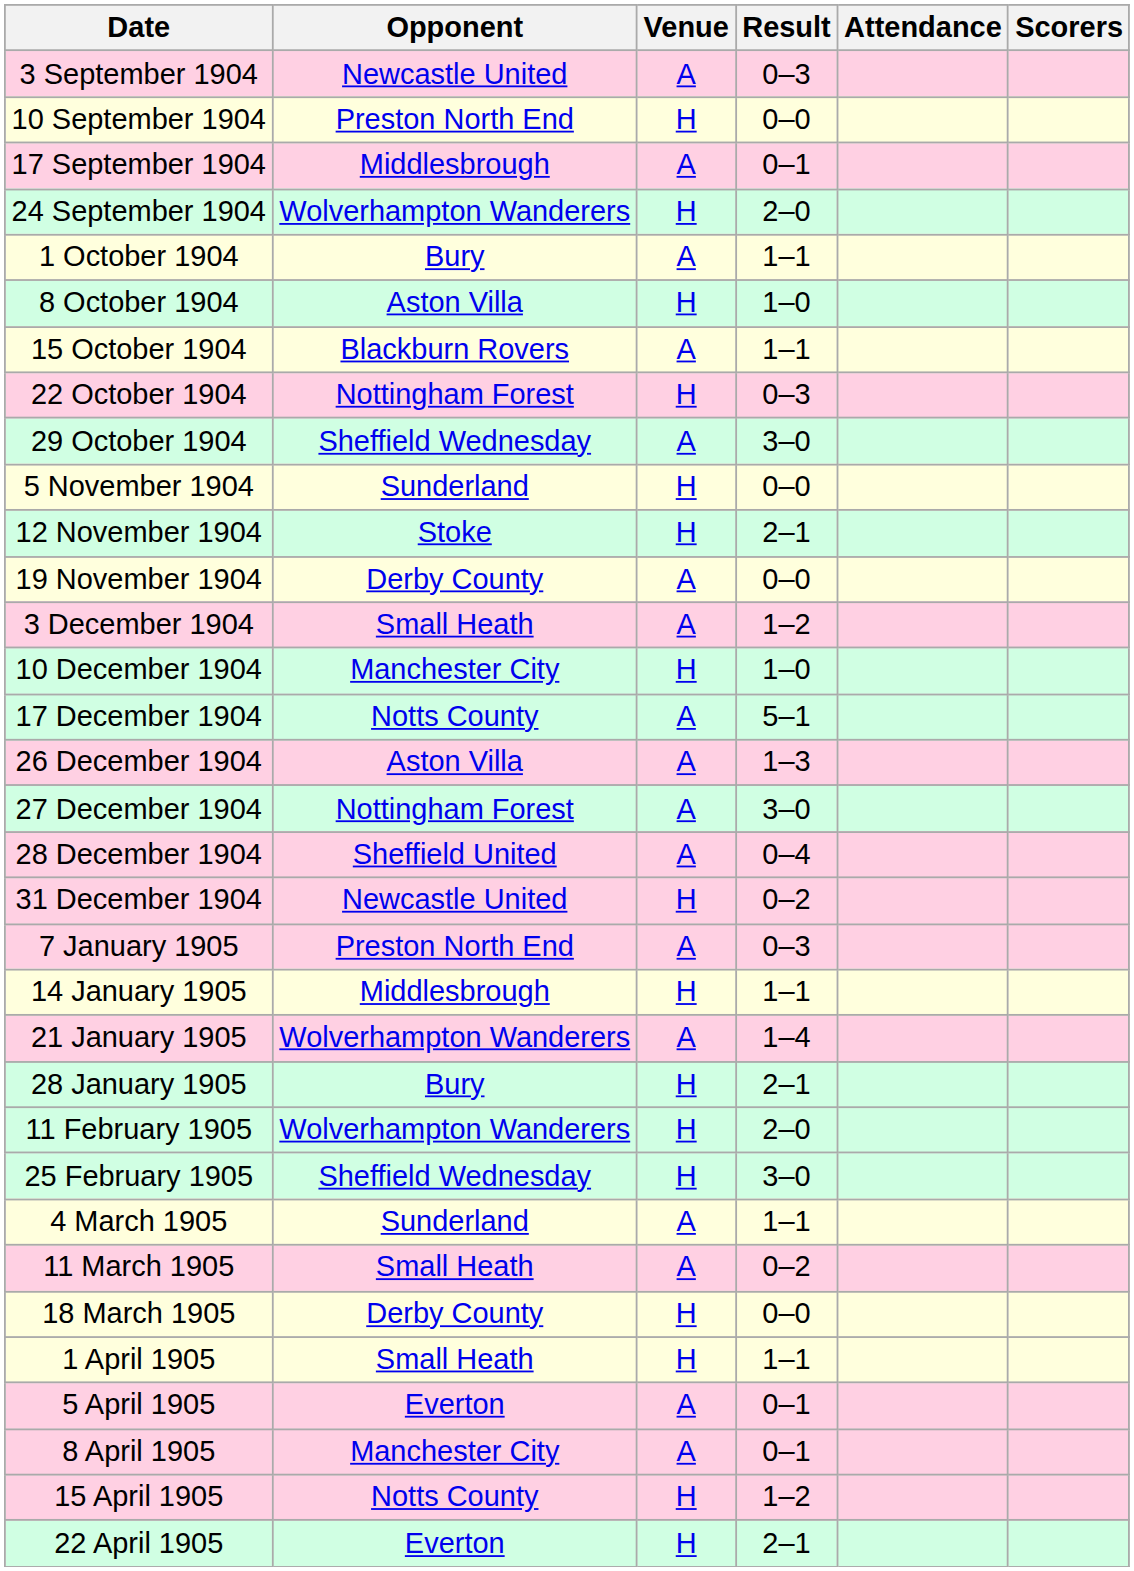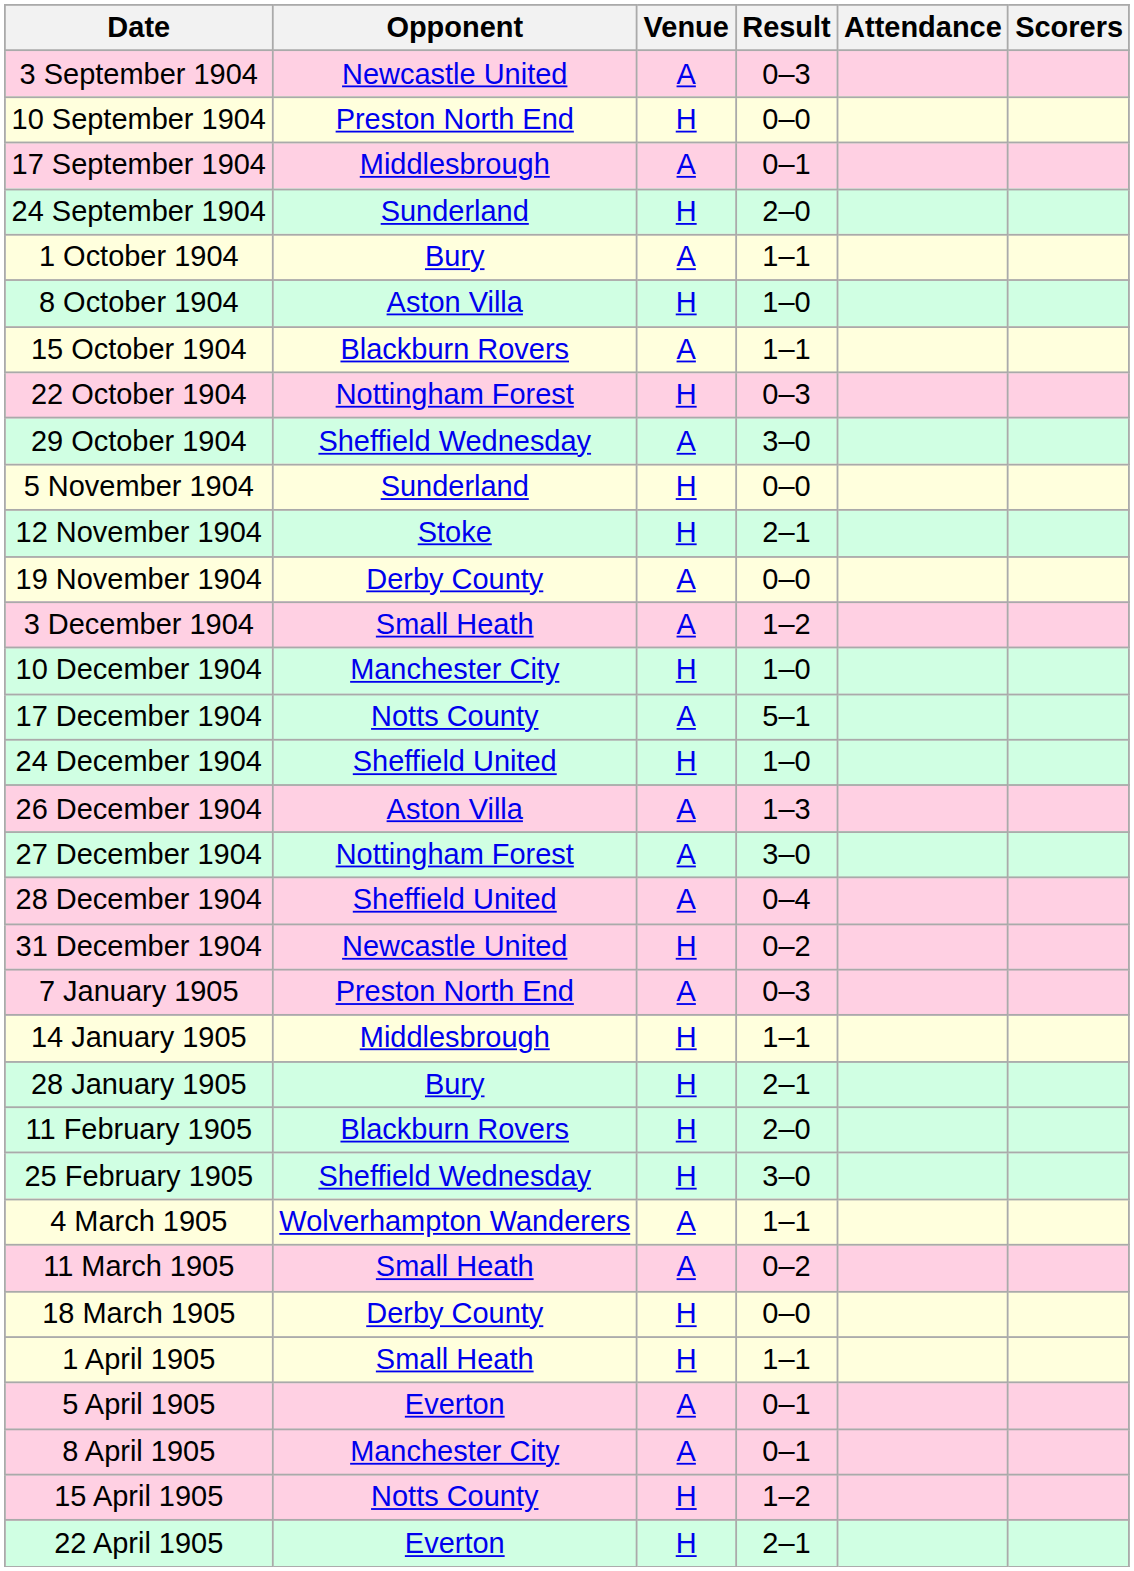24 September 1904 | Opponent: Wolverhampton Wanderers -> Sunderland
+ row: 24 December 1904 | Sheffield United | H | 1–0
- row: 21 January 1905 | Wolverhampton Wanderers | A | 1–4
11 February 1905 | Opponent: Wolverhampton Wanderers -> Blackburn Rovers
4 March 1905 | Opponent: Sunderland -> Wolverhampton Wanderers
